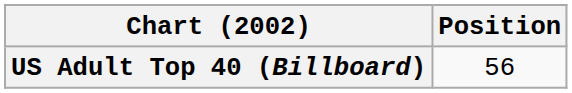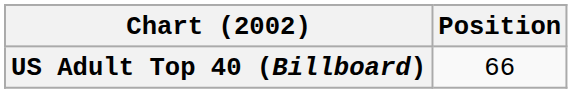US Adult Top 40 (Billboard) | Position: 56 -> 66
